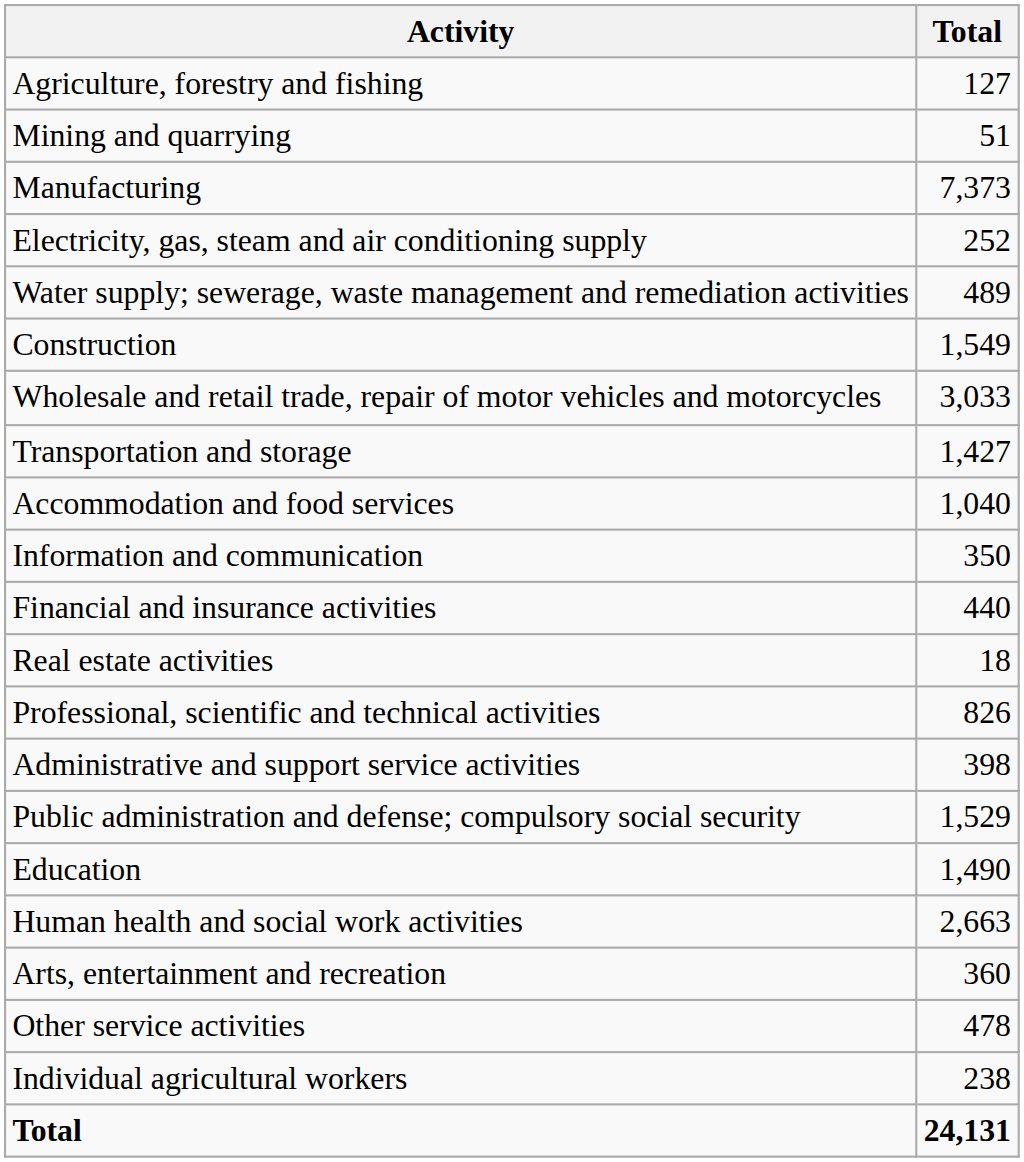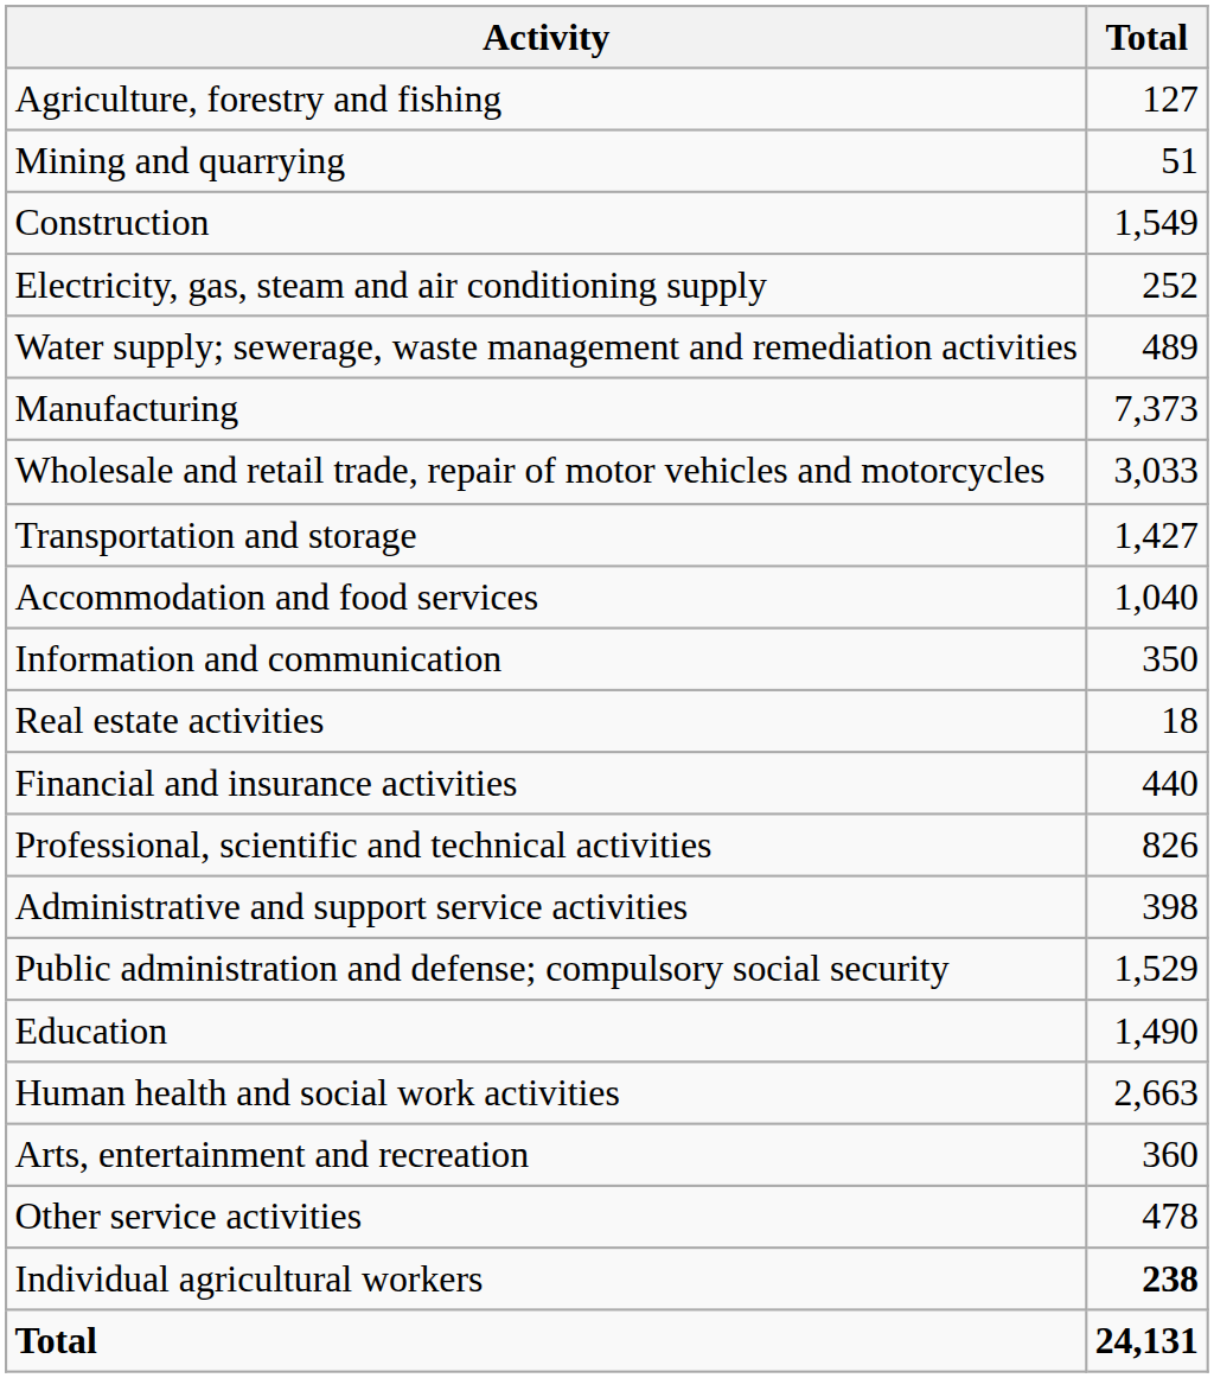rows swapped: Manufacturing <-> Construction
rows swapped: Financial and insurance activities <-> Real estate activities
Individual agricultural workers | Total: normal -> bold
